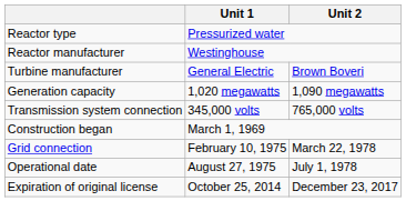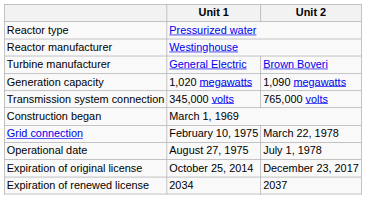+ row: Expiration of renewed license | 2034 | 2037
